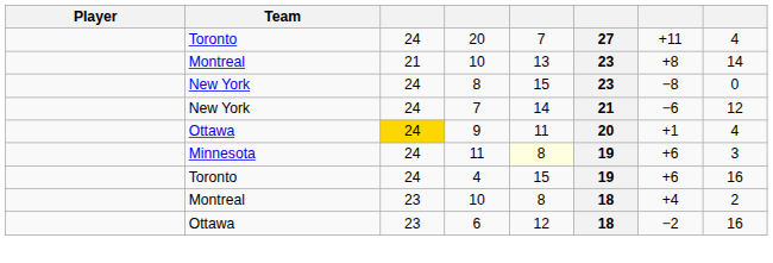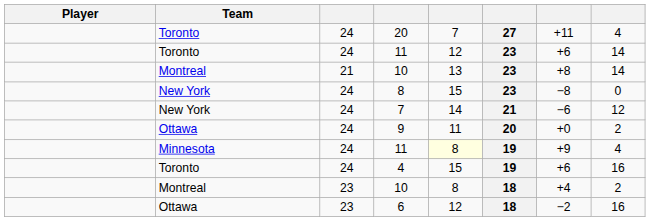+ row: Toronto | 24 | 11 | 12 | 23 | +6 | 14
9 | column 3: gold background -> no background
9 | column 7: +1 -> +0
9 | column 8: 4 -> 2
Minnesota / 11 | column 7: +6 -> +9
Minnesota / 11 | column 8: 3 -> 4
